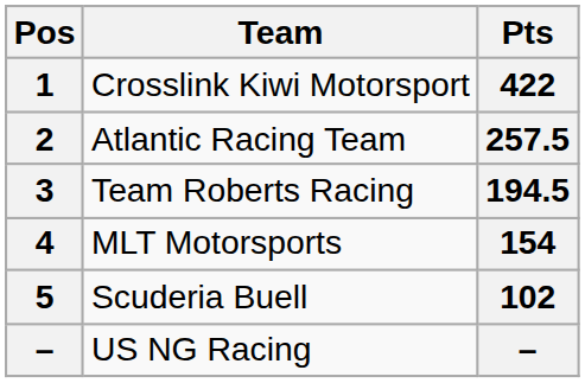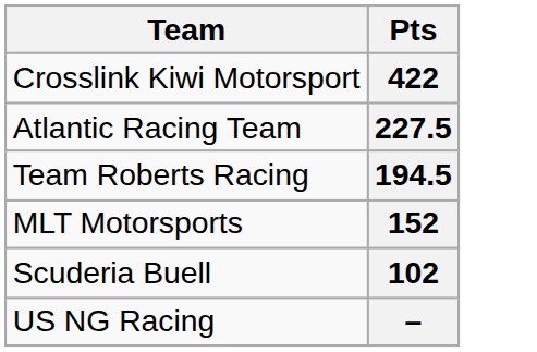- column: Pos | 1 | 2 | 3 | 4 | 5 | –
Atlantic Racing Team | Pts: 257.5 -> 227.5
MLT Motorsports | Pts: 154 -> 152
